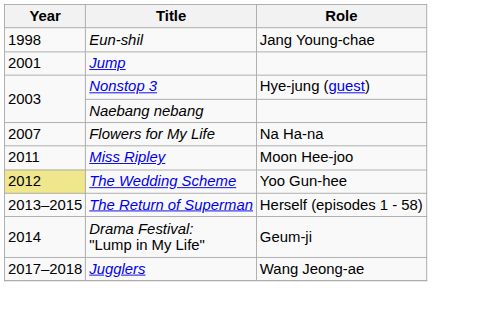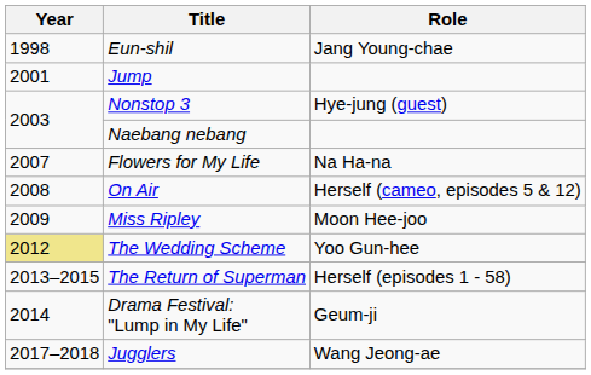+ row: 2008 | On Air | Herself (cameo, episodes 5 & 12)
Miss Ripley | Year: 2011 -> 2009
